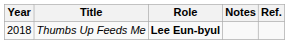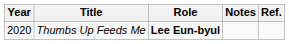Thumbs Up Feeds Me | Year: 2018 -> 2020
